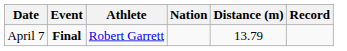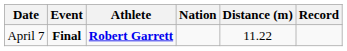April 7 | Athlete: normal -> bold
April 7 | Distance (m): 13.79 -> 11.22
